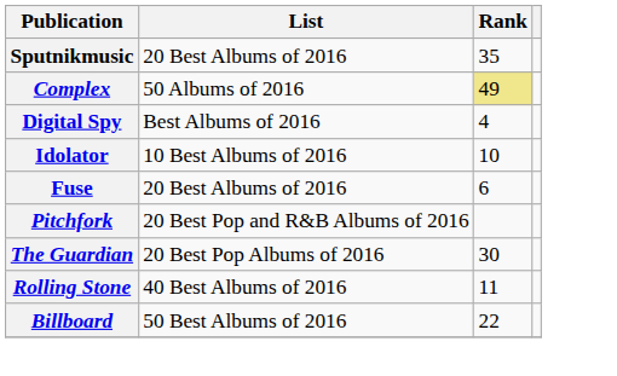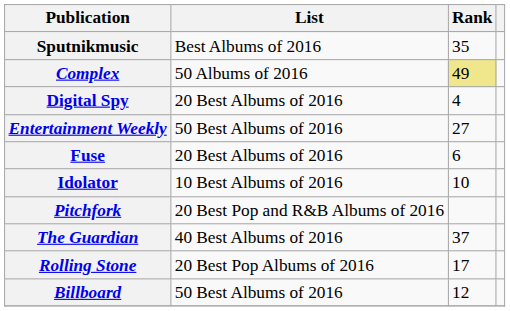Sputnikmusic | List: 20 Best Albums of 2016 -> Best Albums of 2016
Digital Spy | List: Best Albums of 2016 -> 20 Best Albums of 2016
+ row: Entertainment Weekly | 50 Best Albums of 2016 | 27
rows swapped: Fuse <-> Idolator
The Guardian | List: 20 Best Pop Albums of 2016 -> 40 Best Albums of 2016
The Guardian | Rank: 30 -> 37
Rolling Stone | List: 40 Best Albums of 2016 -> 20 Best Pop Albums of 2016
Rolling Stone | Rank: 11 -> 17
Billboard | Rank: 22 -> 12
